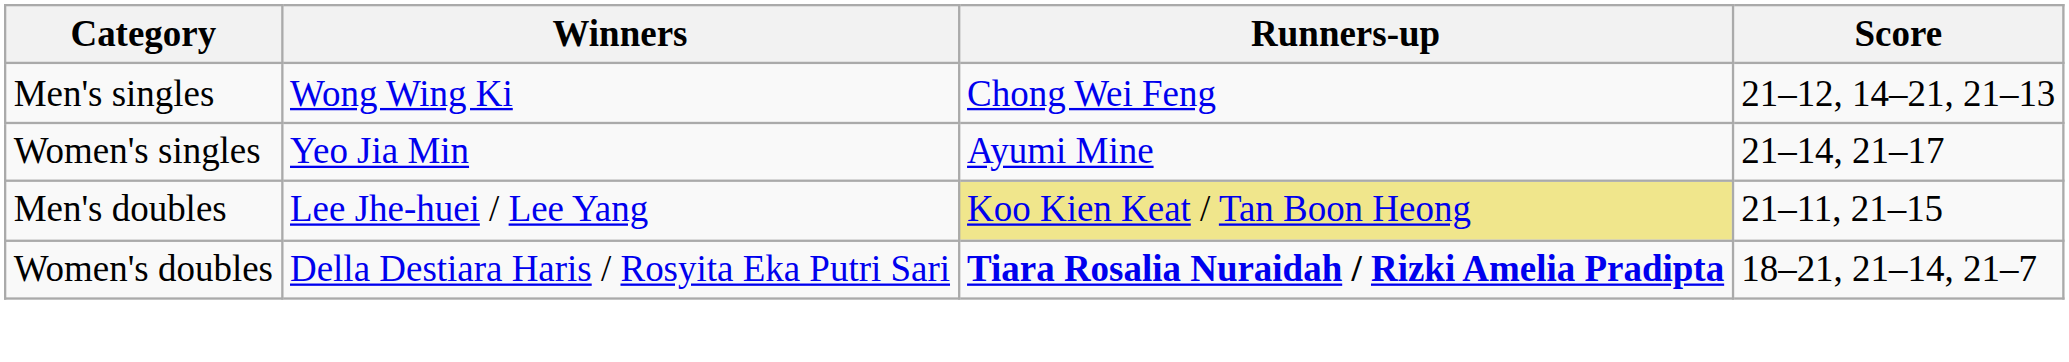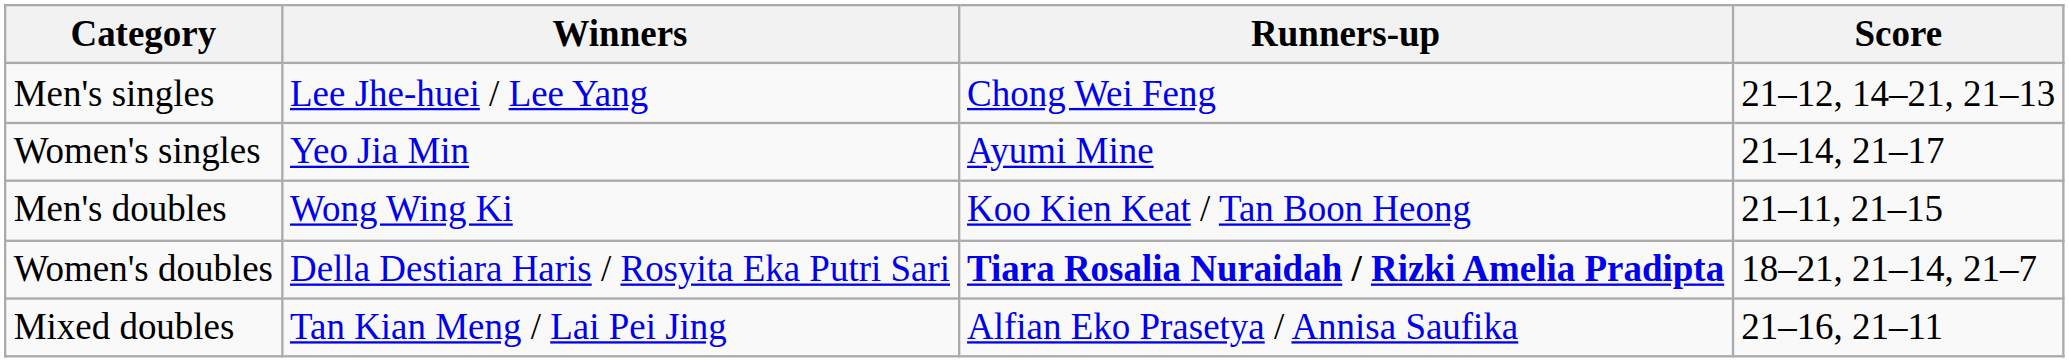Men's singles | Winners: Wong Wing Ki -> Lee Jhe-huei / Lee Yang
Men's doubles | Winners: Lee Jhe-huei / Lee Yang -> Wong Wing Ki
Men's doubles | Runners-up: khaki background -> no background
+ row: Mixed doubles | Tan Kian Meng / Lai Pei Jing | Alfian Eko Prasetya / Annisa Saufika | 21–16, 21–11
